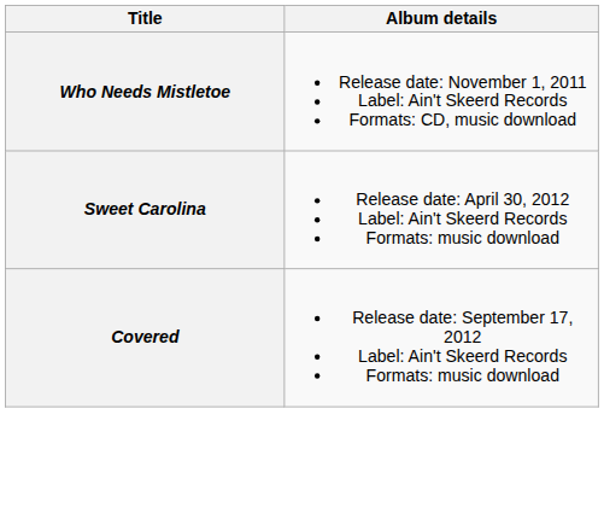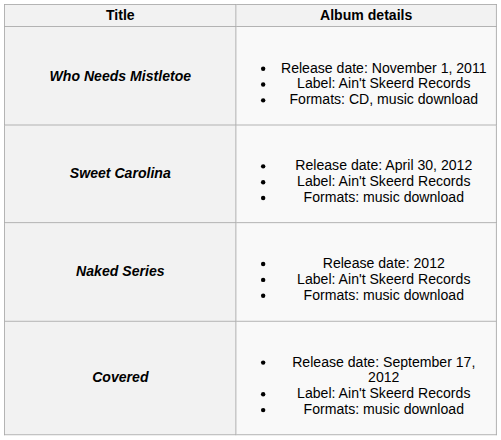+ row: Naked Series | Release date: 2012 Label: Ain't Skeerd Records Formats: music download
